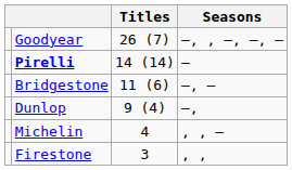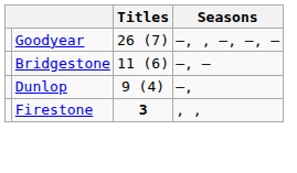- row: Pirelli | 14 (14) | –
- row: Michelin | 4 | , , –
Firestone | Titles: normal -> bold
